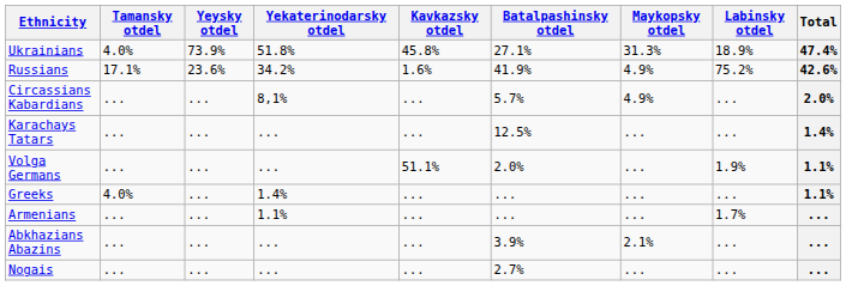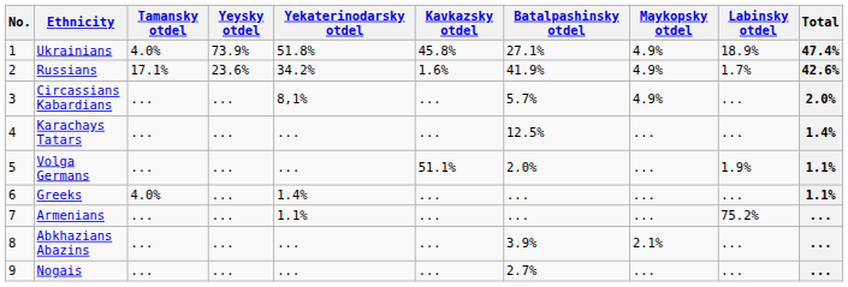+ column: No. | 1 | 2 | 3 | 4 | 5 | 6 | 7 | 8 | 9
Ukrainians | Maykopsky otdel: 31.3% -> 4.9%
Russians | Labinsky otdel: 75.2% -> 1.7%
Armenians | Labinsky otdel: 1.7% -> 75.2%
